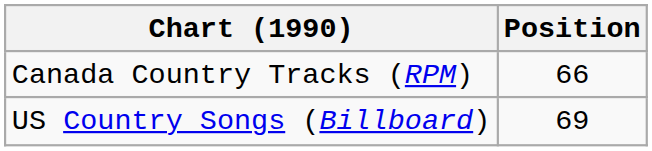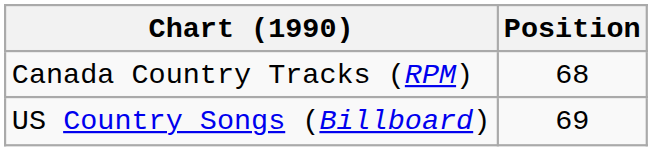Canada Country Tracks (RPM) | Position: 66 -> 68
